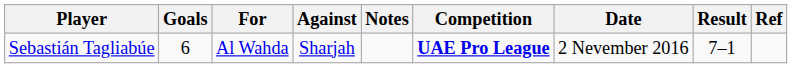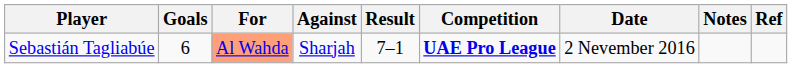columns swapped: Result <-> Notes
Sebastián Tagliabúe | For: no background -> lightsalmon background
